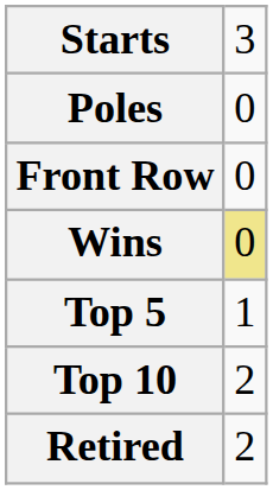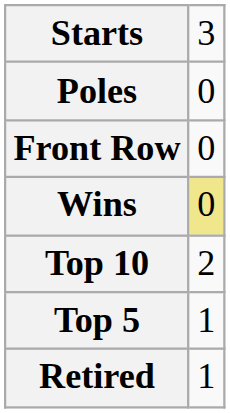rows swapped: Top 5 <-> Top 10
Retired | column 2: 2 -> 1
